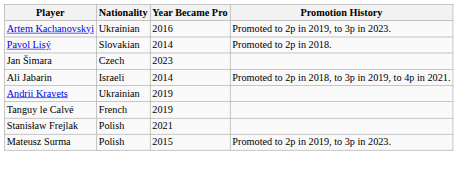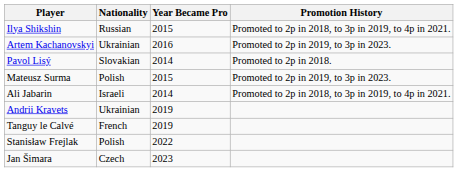+ row: Ilya Shikshin | Russian | 2015 | Promoted to 2p in 2018, to 3p in 2019, to 4p in 2021.
rows swapped: Mateusz Surma <-> Jan Šimara
Stanisław Frejlak | Year Became Pro: 2021 -> 2022
